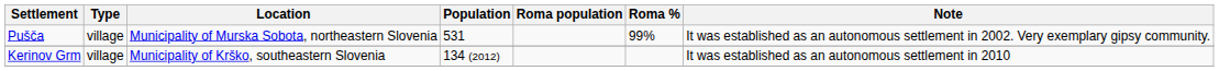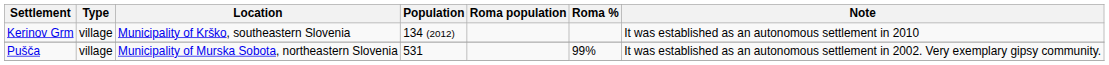rows swapped: Kerinov Grm <-> Pušča
